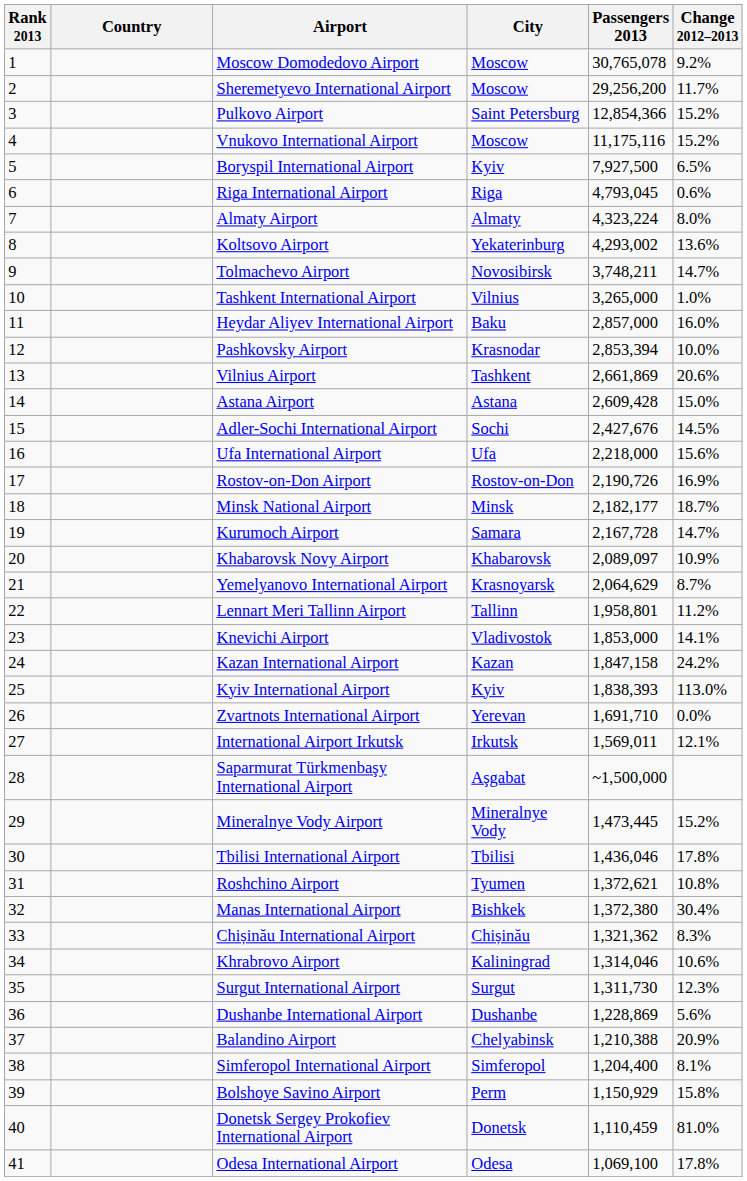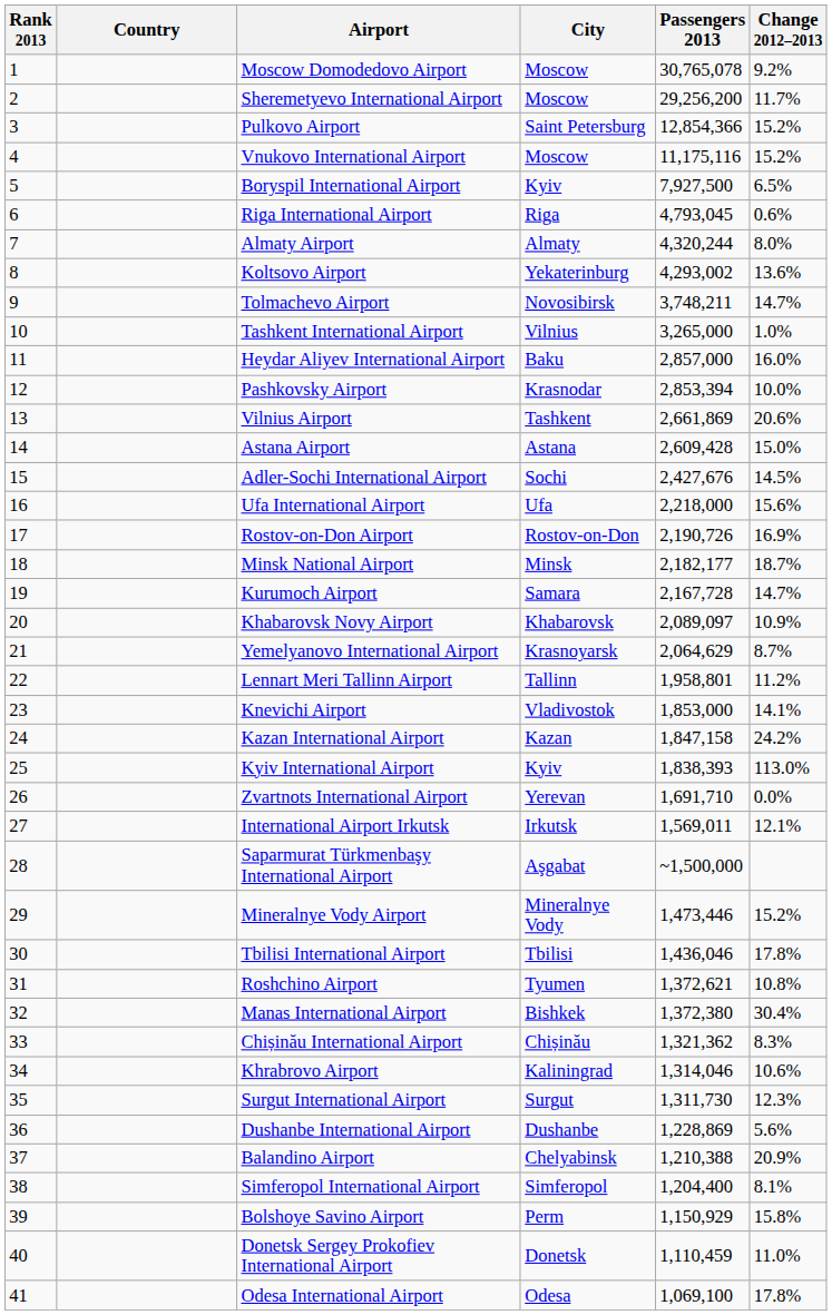Almaty Airport | Passengers 2013: 4,323,224 -> 4,320,244
Mineralnye Vody Airport | Passengers 2013: 1,473,445 -> 1,473,446
Donetsk Sergey Prokofiev International Airport | Change 2012–2013: 81.0% -> 11.0%
